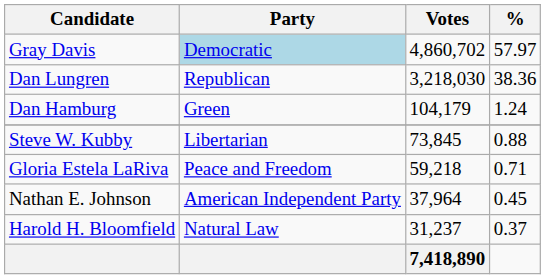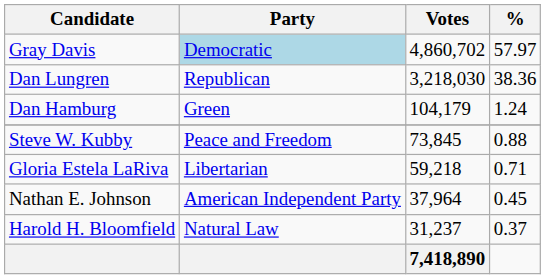Steve W. Kubby | Party: Libertarian -> Peace and Freedom
Gloria Estela LaRiva | Party: Peace and Freedom -> Libertarian
